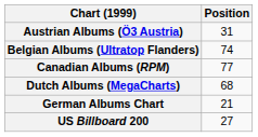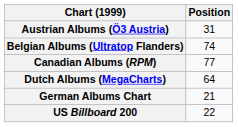Dutch Albums (MegaCharts) | Position: 68 -> 64
US Billboard 200 | Position: 27 -> 22
